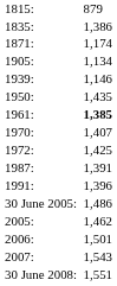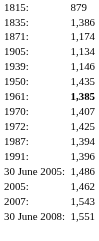1987: | column 3: 1,391 -> 1,394
- row: 2006: | 1,501
